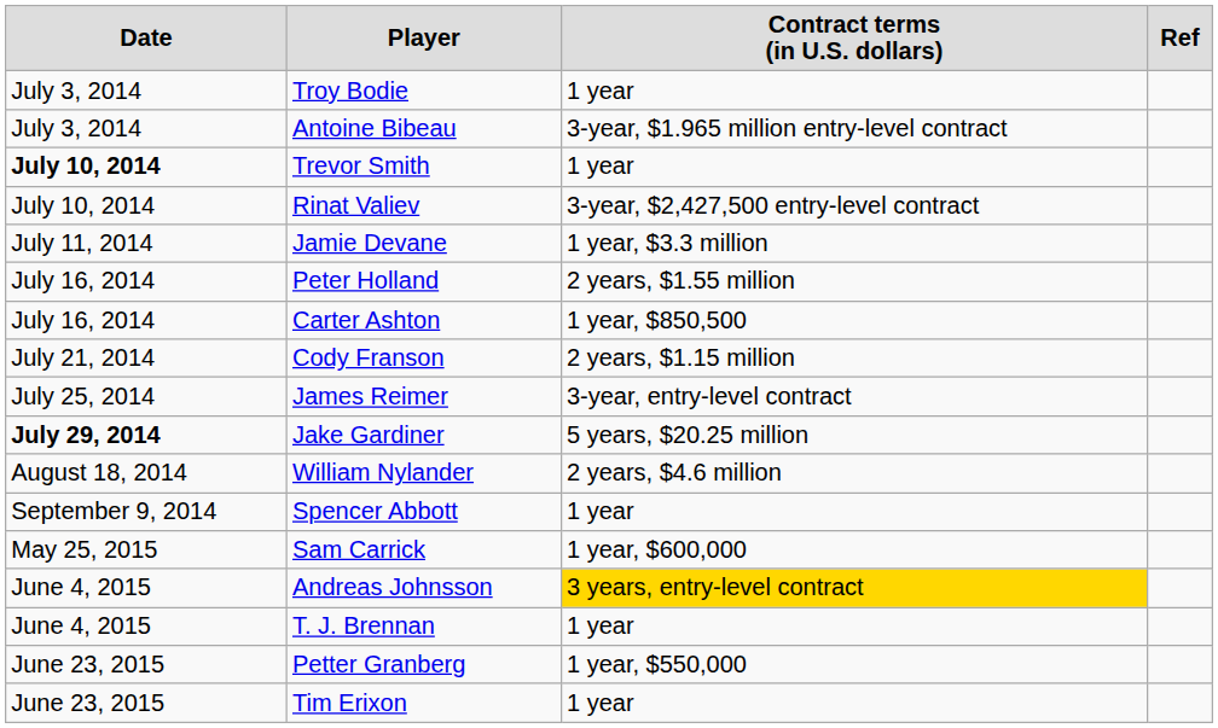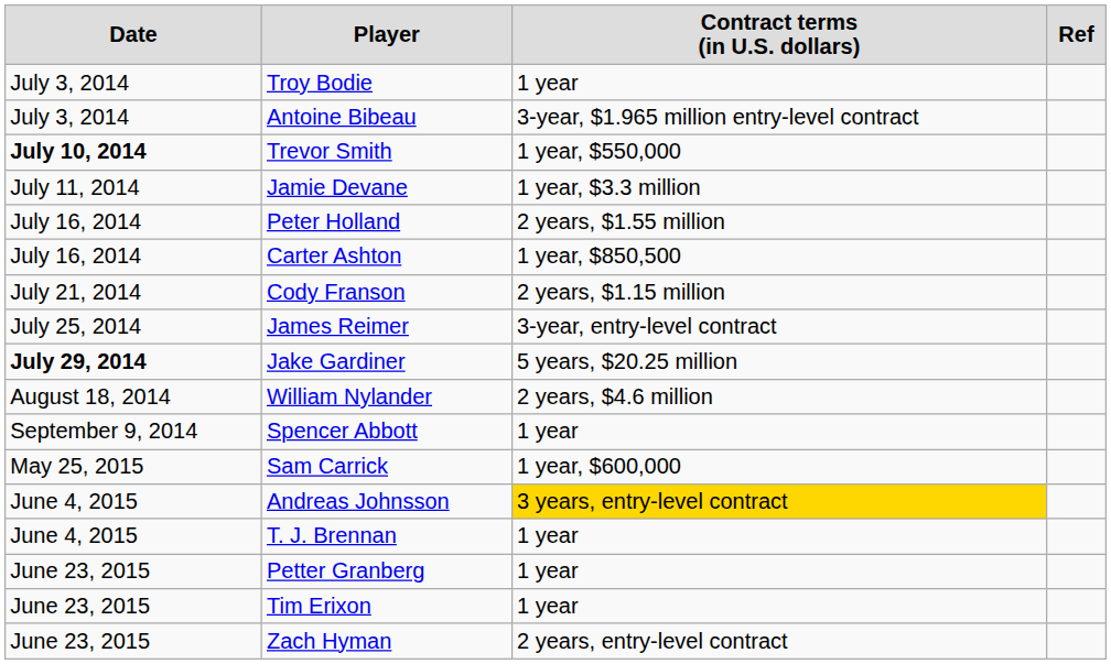Trevor Smith | column 3: 1 year -> 1 year, $550,000
- row: July 10, 2014 | Rinat Valiev | 3-year, $2,427,500 entry-level contract
Petter Granberg | column 3: 1 year, $550,000 -> 1 year
+ row: June 23, 2015 | Zach Hyman | 2 years, entry-level contract
